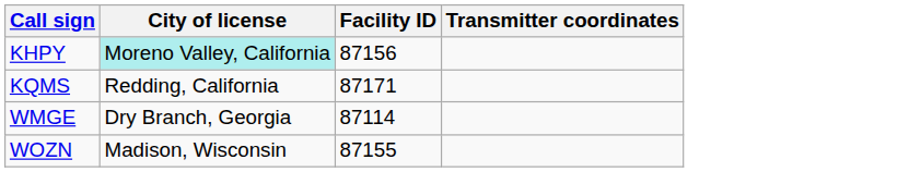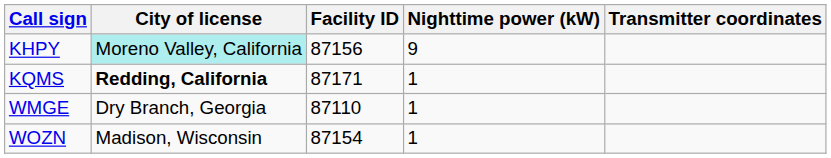+ column: Nighttime power (kW) | 9 | 1 | 1 | 1
KQMS | City of license: normal -> bold
WMGE | Facility ID: 87114 -> 87110
WOZN | Facility ID: 87155 -> 87154
